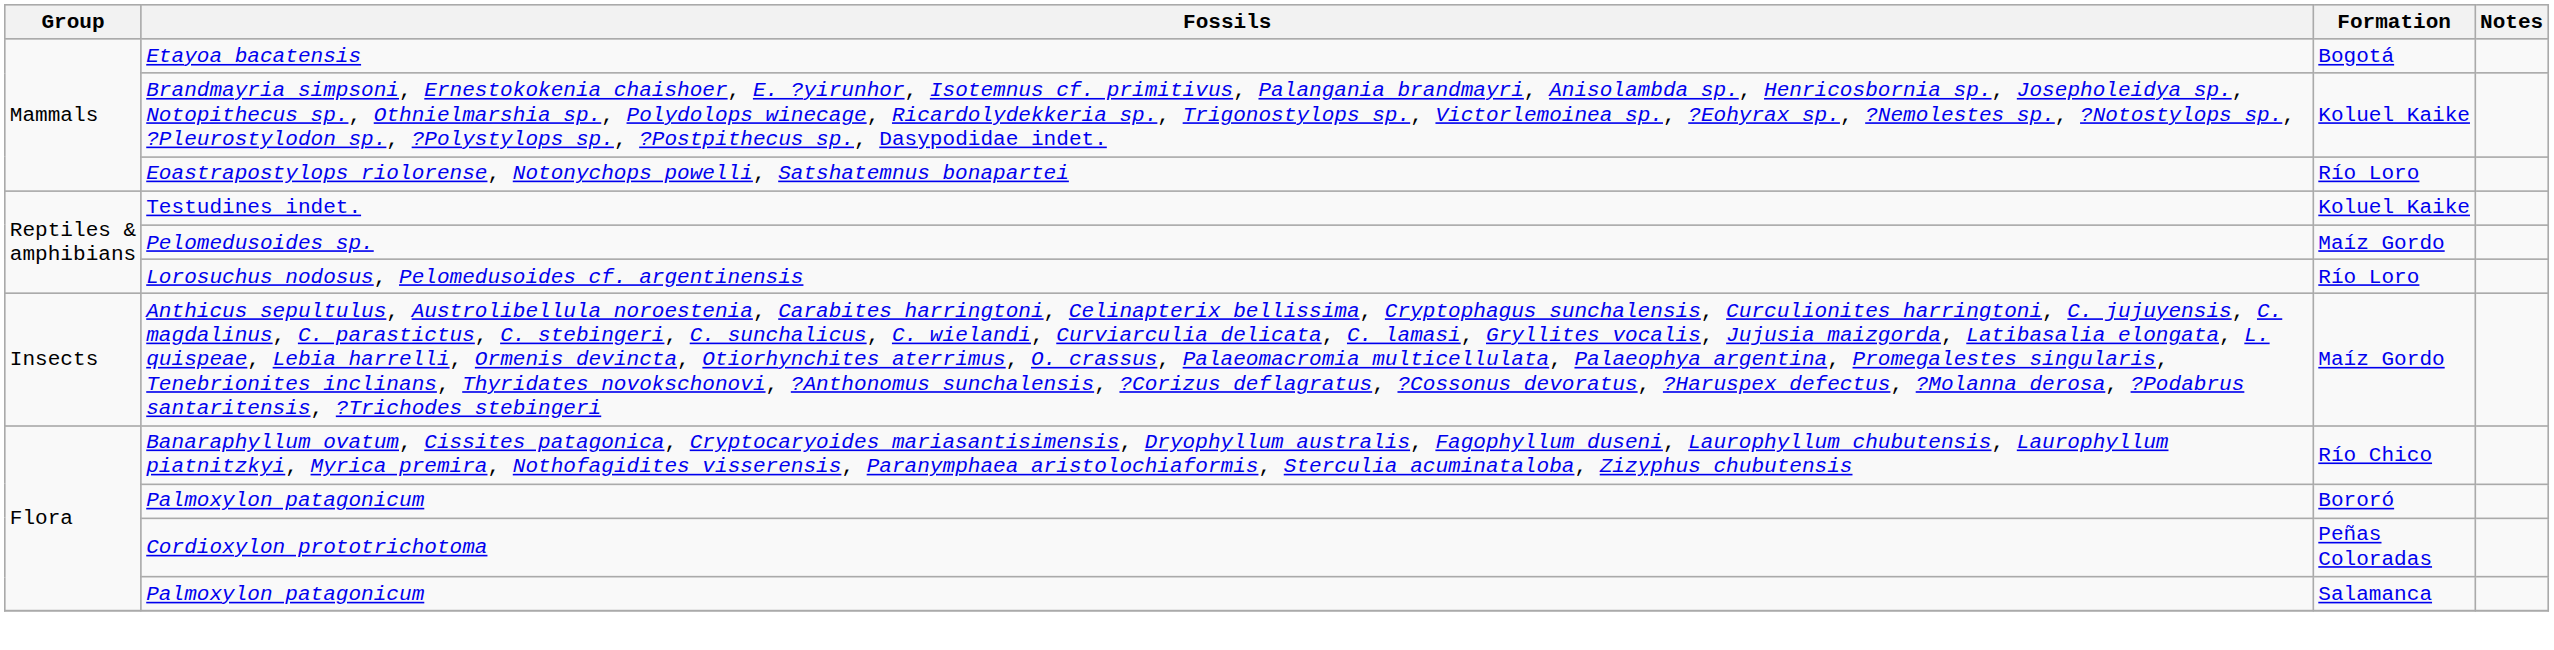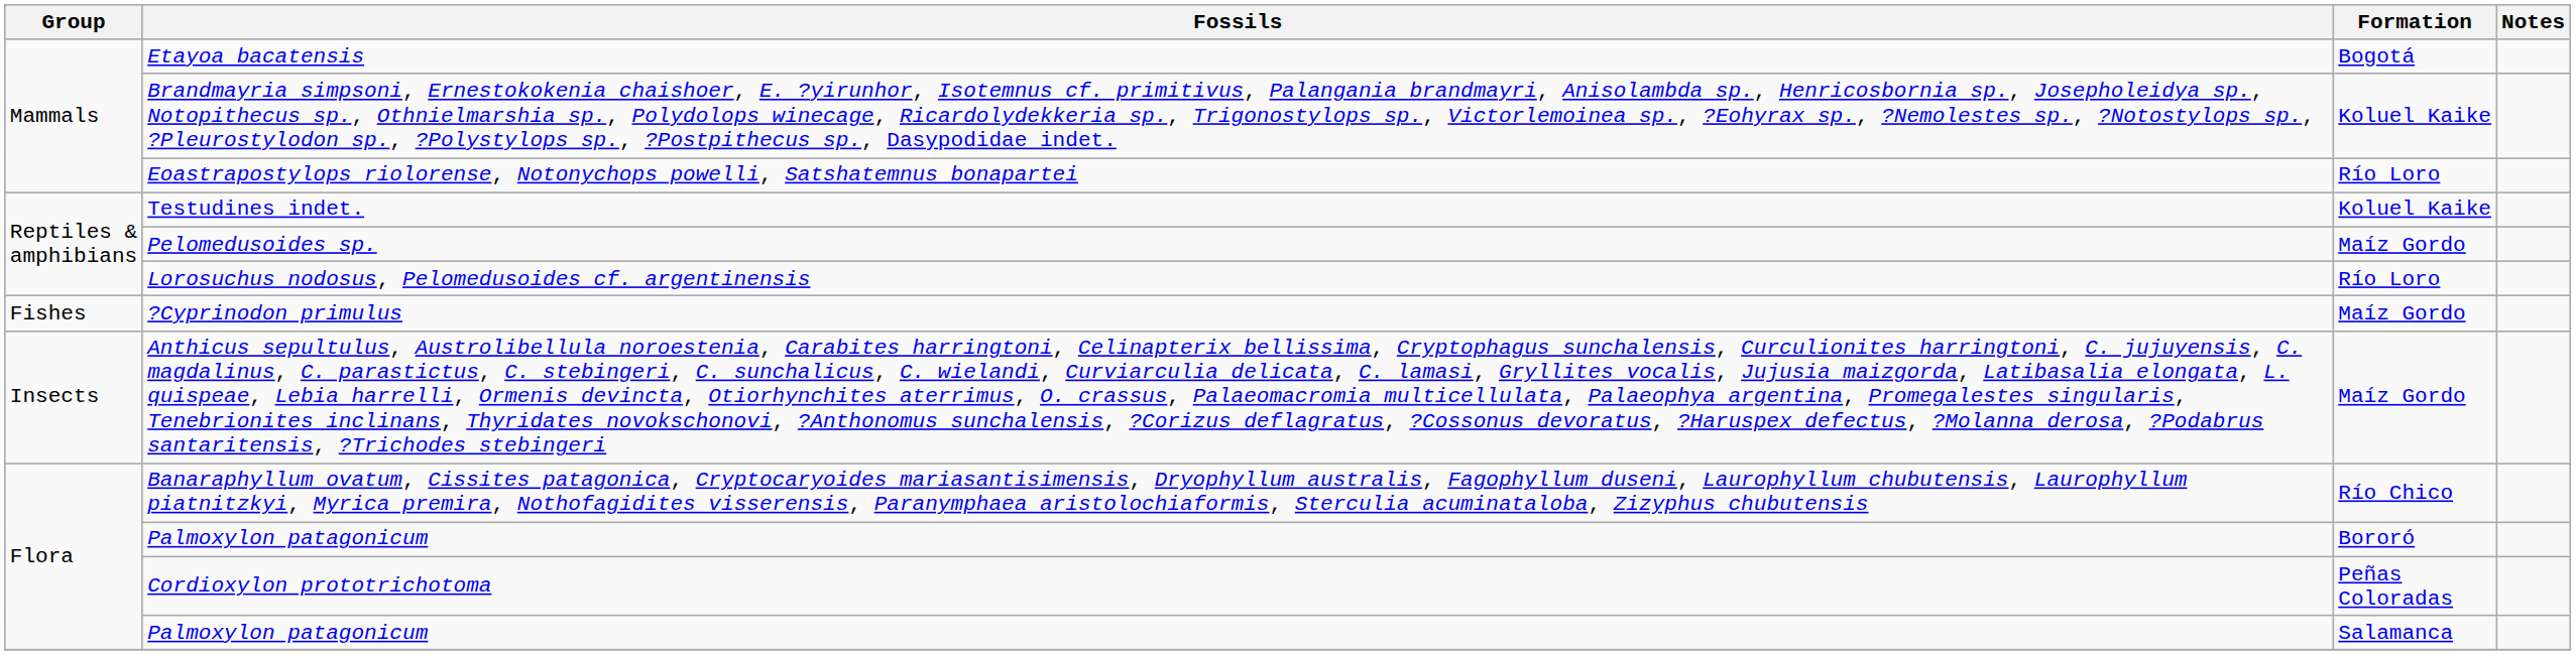+ row: Fishes | ?Cyprinodon primulus | Maíz Gordo
